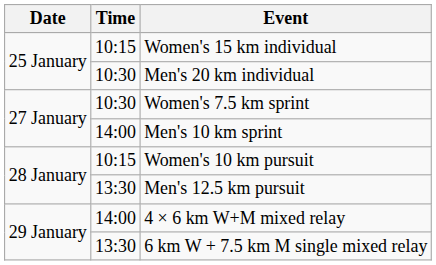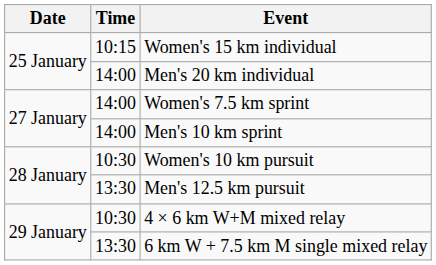Men's 20 km individual | Time: 10:30 -> 14:00
Women's 7.5 km sprint | Time: 10:30 -> 14:00
Women's 10 km pursuit | Time: 10:15 -> 10:30
4 × 6 km W+M mixed relay | Time: 14:00 -> 10:30
